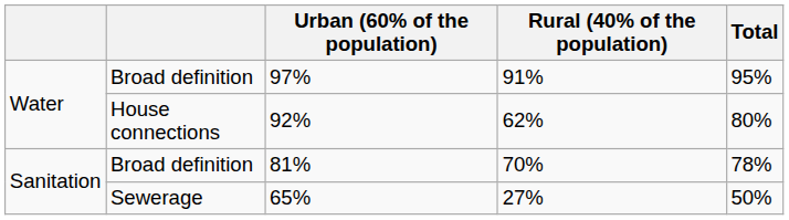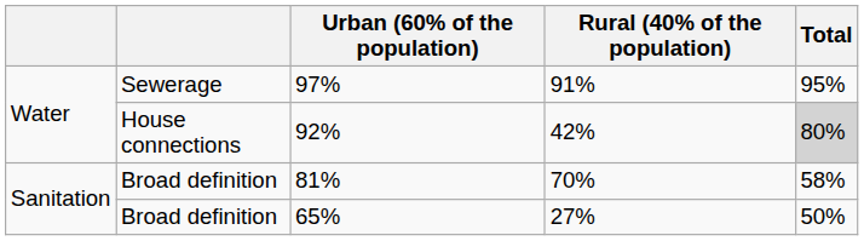97% | column 2: Broad definition -> Sewerage
92% | Rural (40% of the population): 62% -> 42%
92% | Total: no background -> lightgrey background
81% | Total: 78% -> 58%
65% | column 2: Sewerage -> Broad definition
